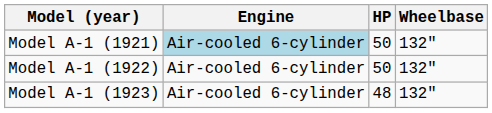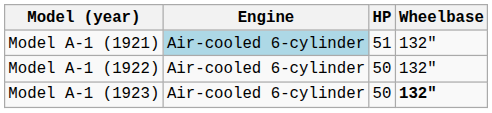Model A-1 (1921) | HP: 50 -> 51
Model A-1 (1923) | HP: 48 -> 50
Model A-1 (1923) | Wheelbase: normal -> bold
